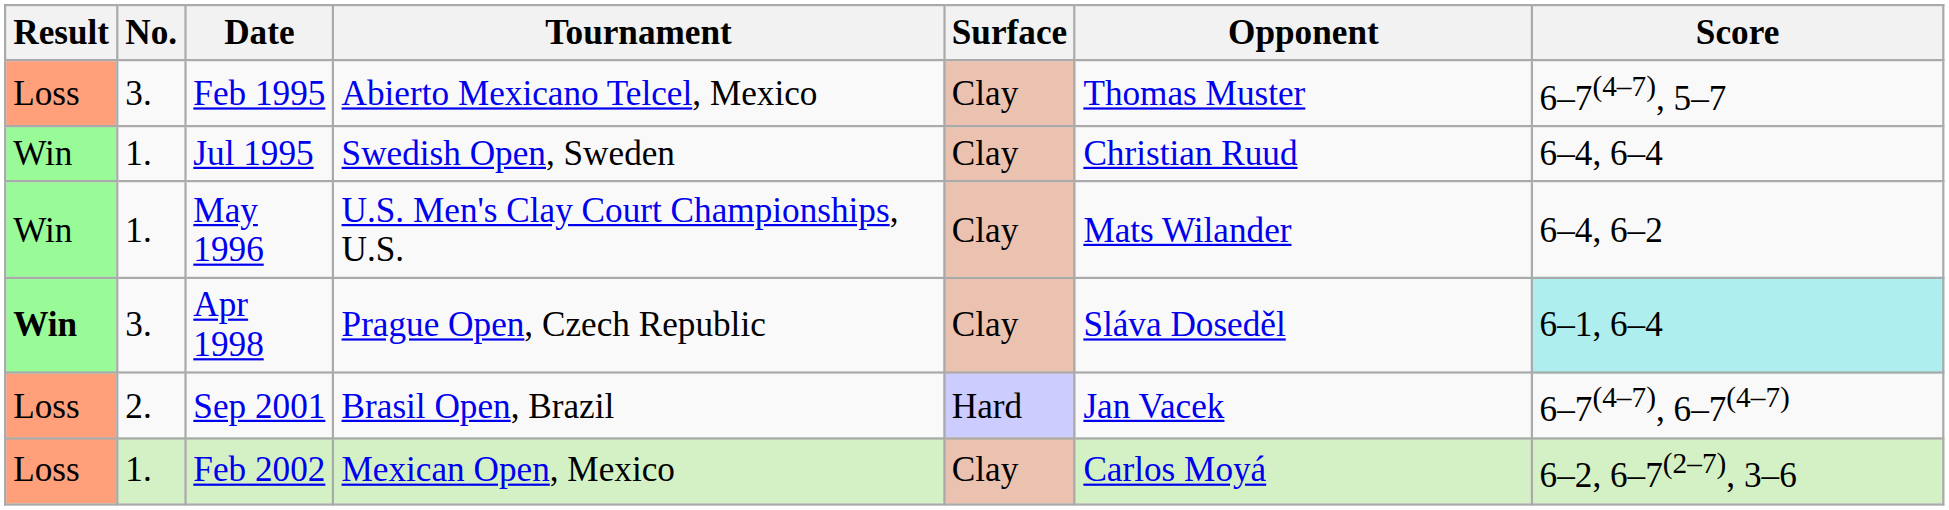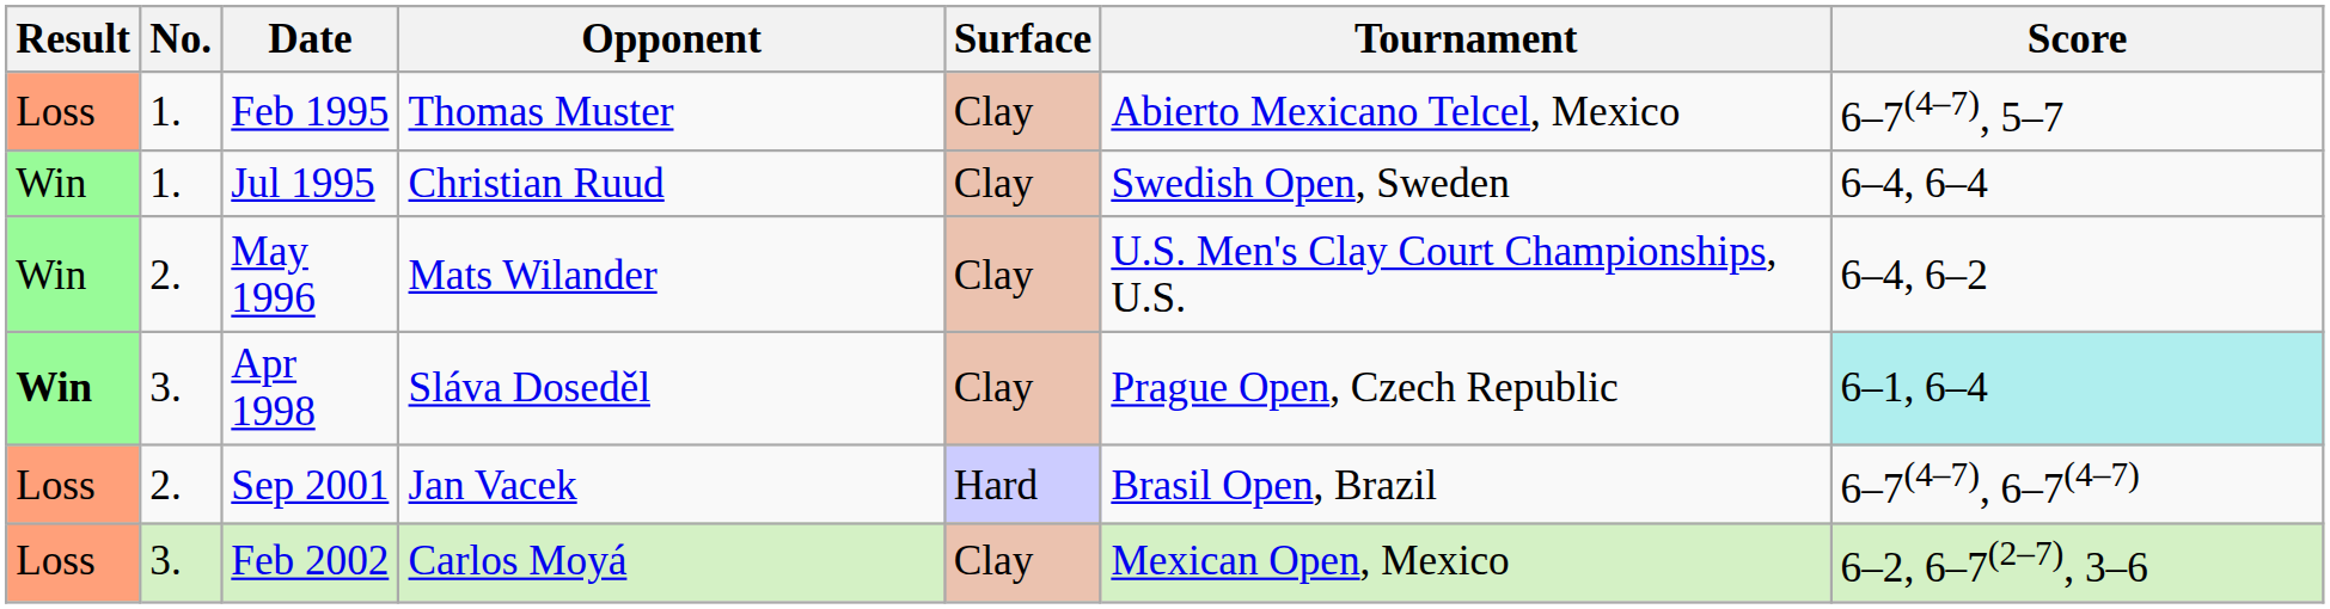columns swapped: Tournament <-> Opponent
Feb 1995 | No.: 3. -> 1.
May 1996 | No.: 1. -> 2.
Feb 2002 | No.: 1. -> 3.
